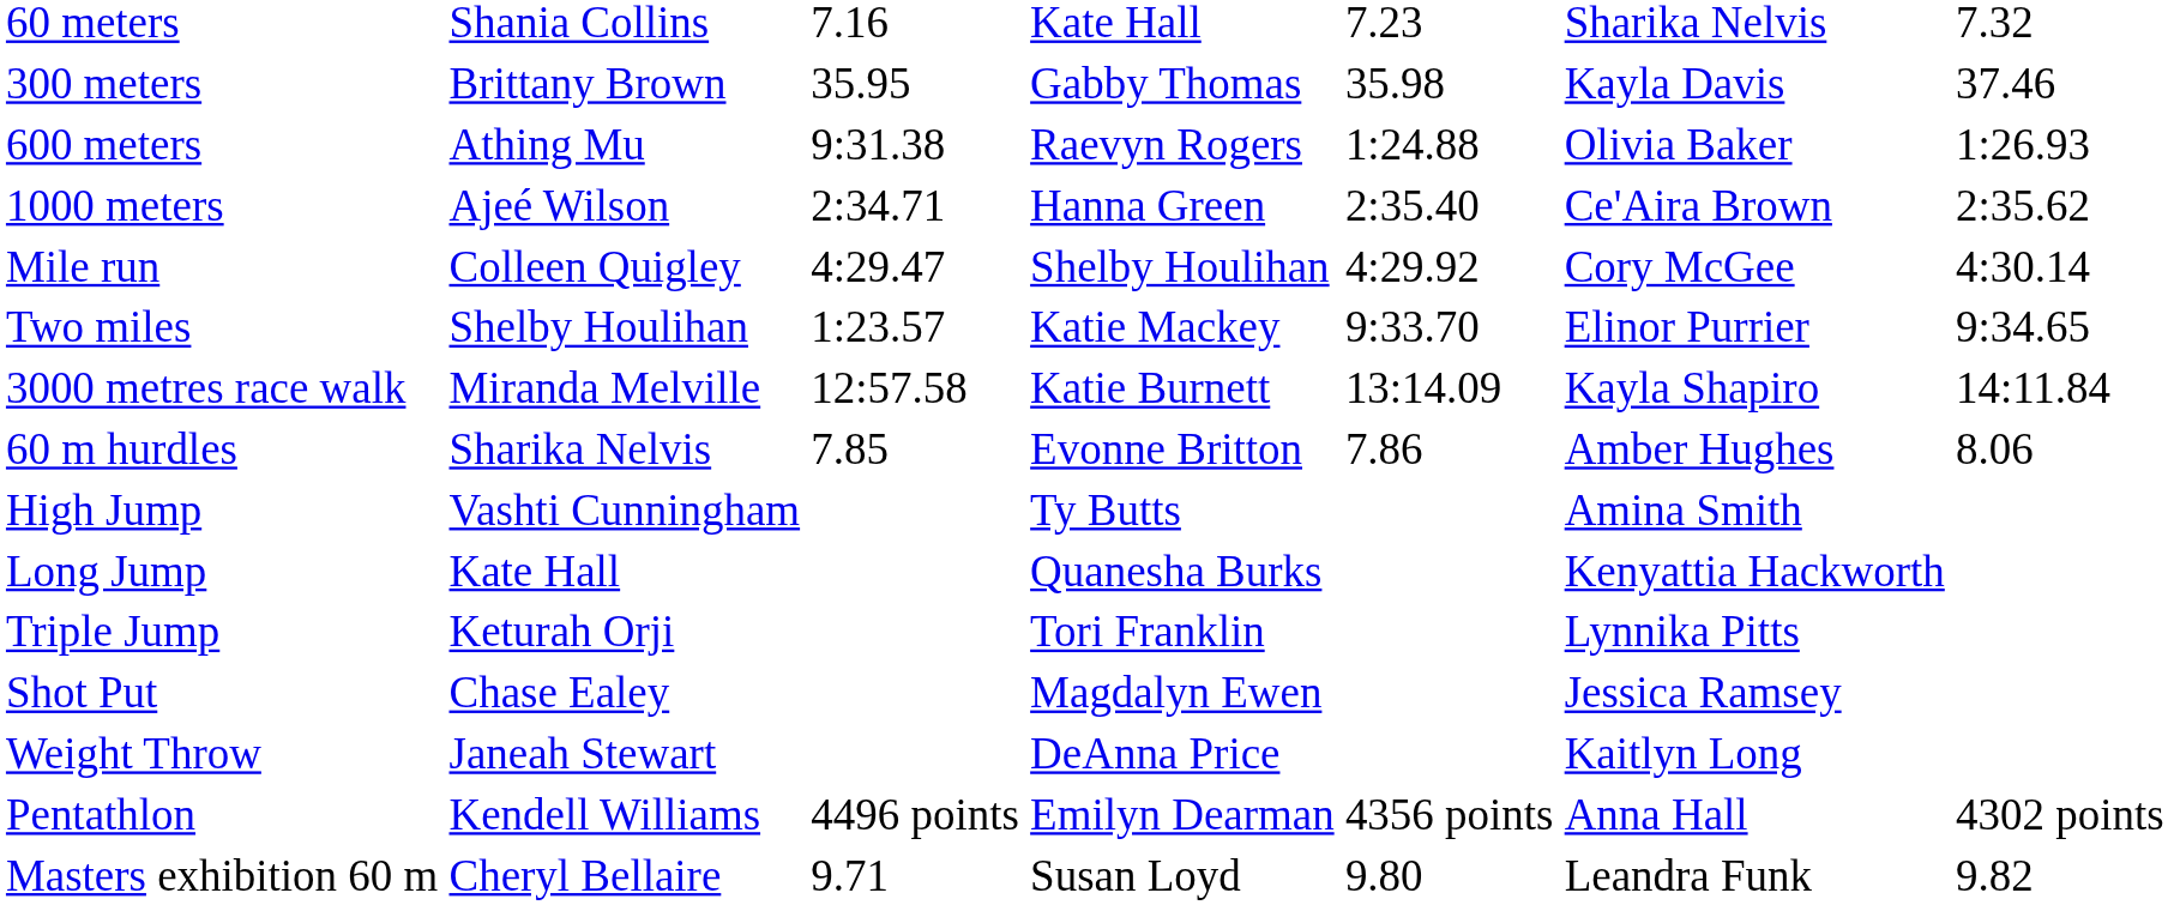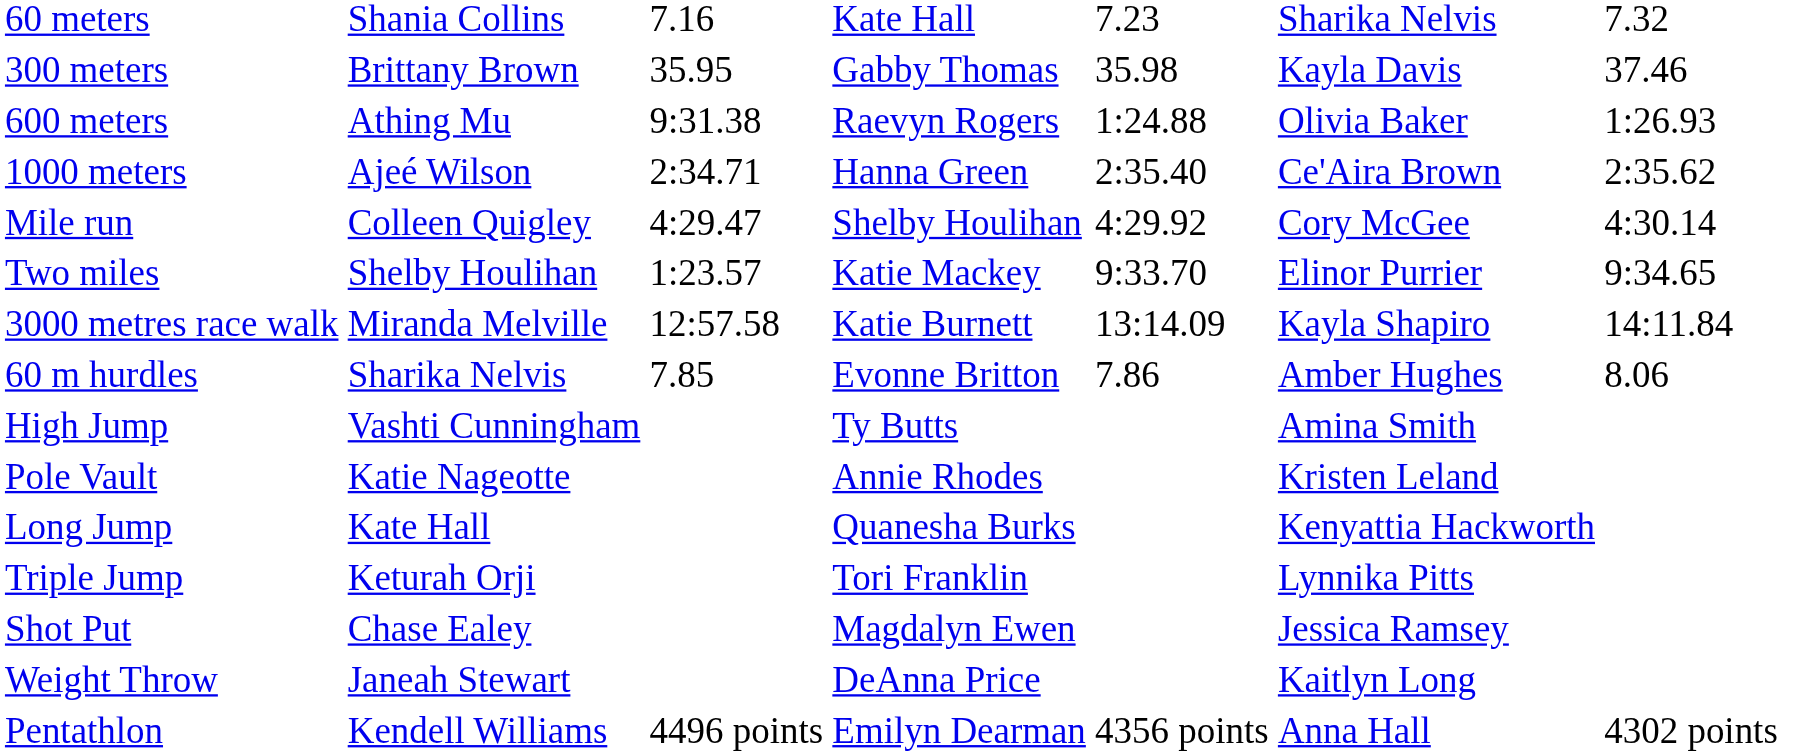+ row: Pole Vault | Katie Nageotte | Annie Rhodes | Kristen Leland
- row: Masters exhibition 60 m | Cheryl Bellaire | 9.71 | Susan Loyd | 9.80 | Leandra Funk | 9.82
